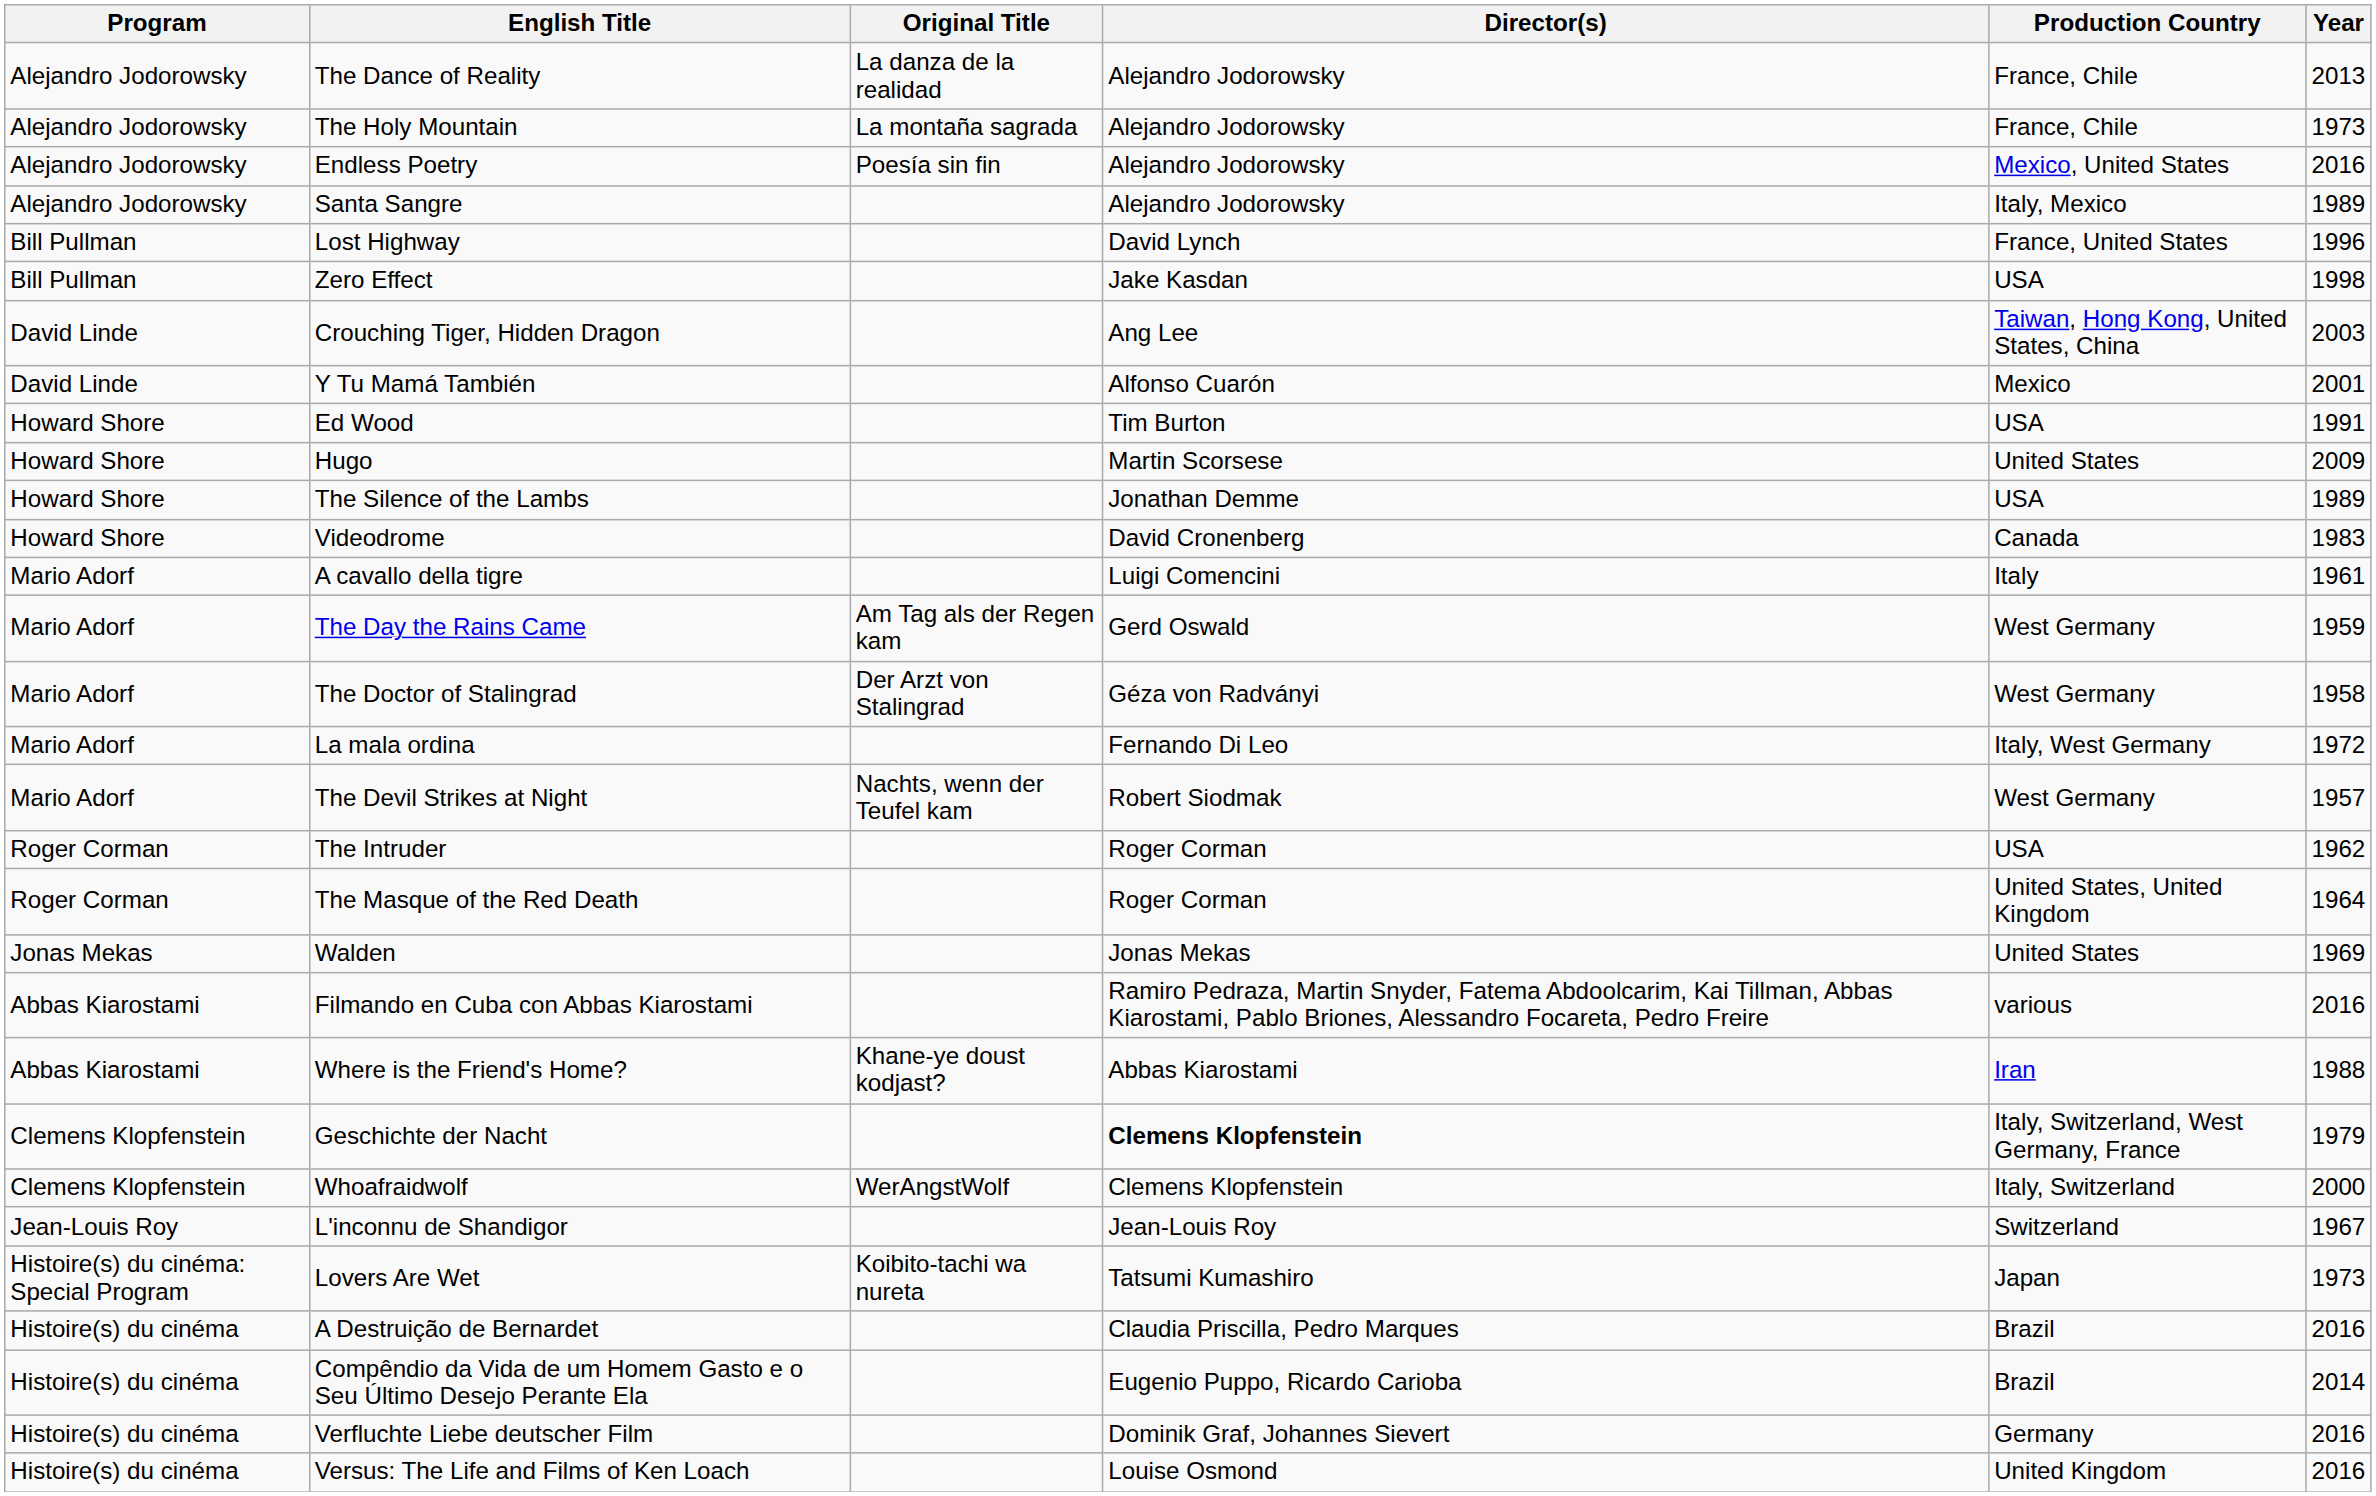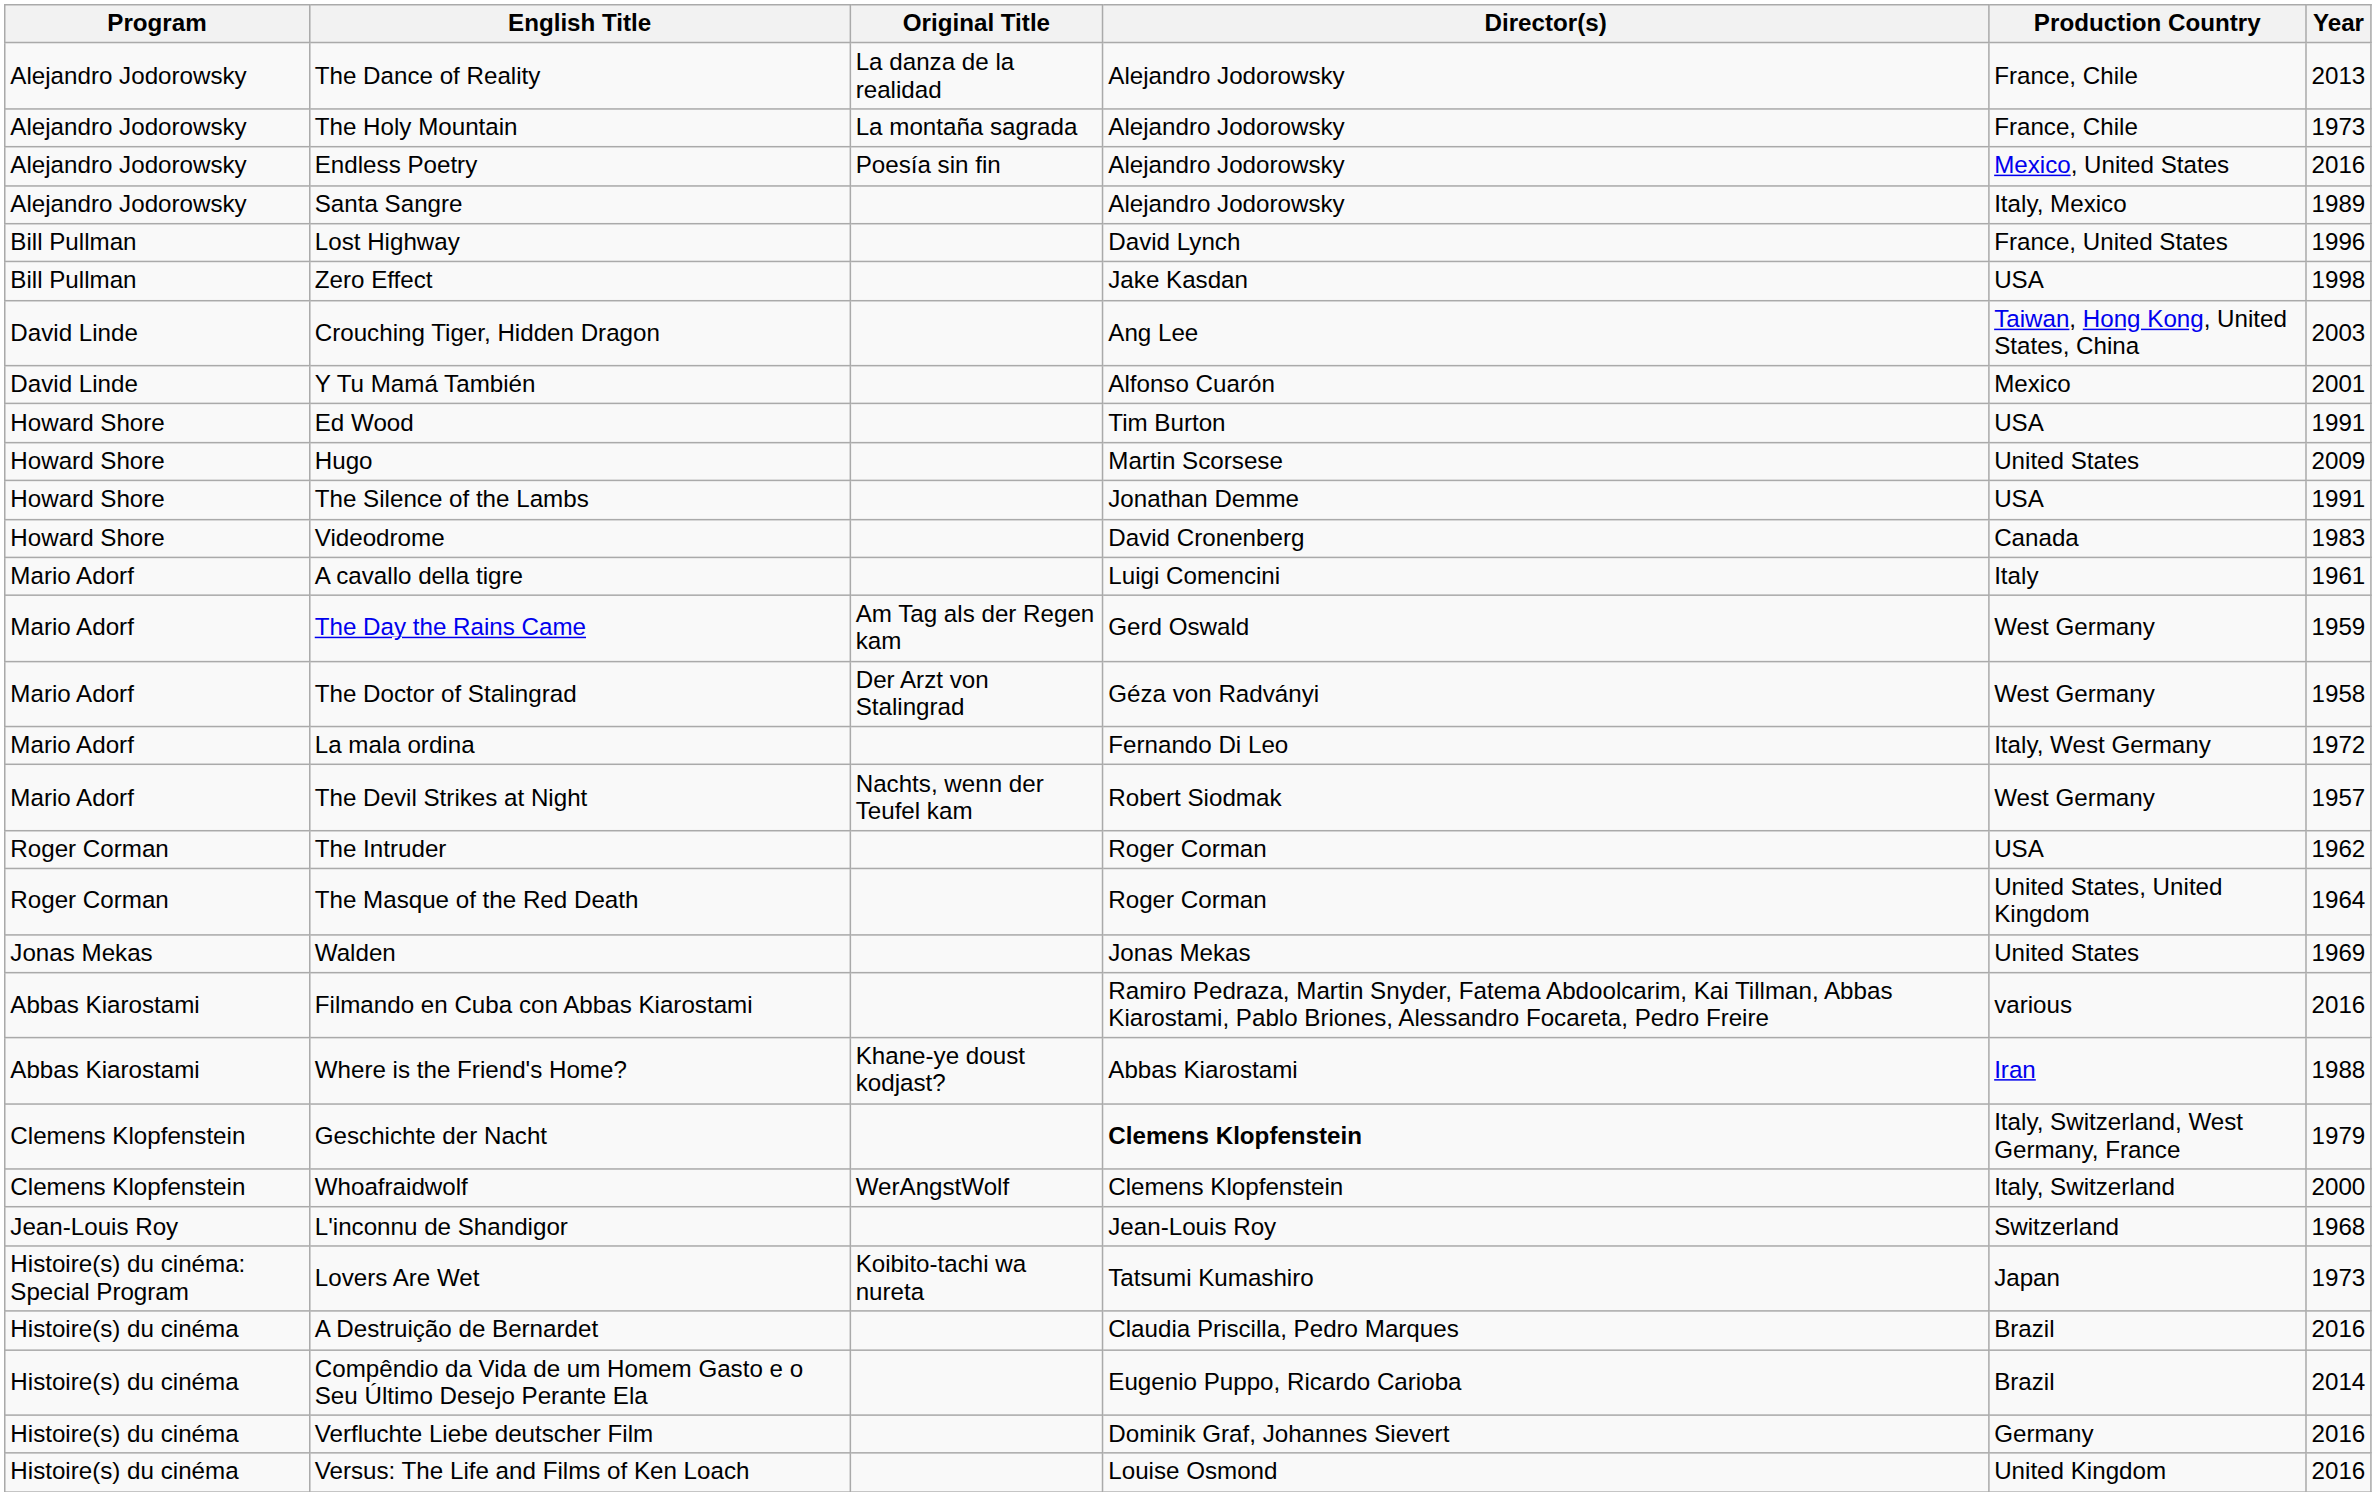The Silence of the Lambs | Year: 1989 -> 1991
L'inconnu de Shandigor | Year: 1967 -> 1968
